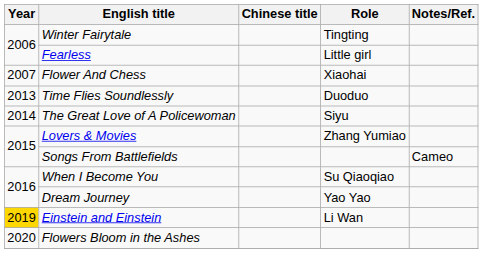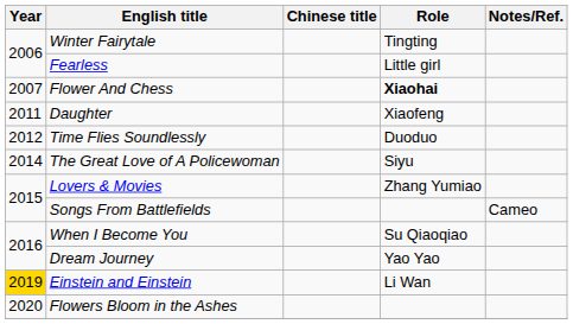Flower And Chess | Role: normal -> bold
+ row: 2011 | Daughter | Xiaofeng
Time Flies Soundlessly | Year: 2013 -> 2012
